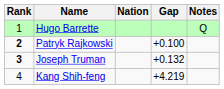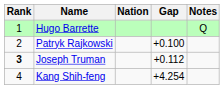Patryk Rajkowski | Rank: bold -> normal
Joseph Truman | Gap: +0.132 -> +0.112
Kang Shih-feng | Gap: +4.219 -> +4.254
